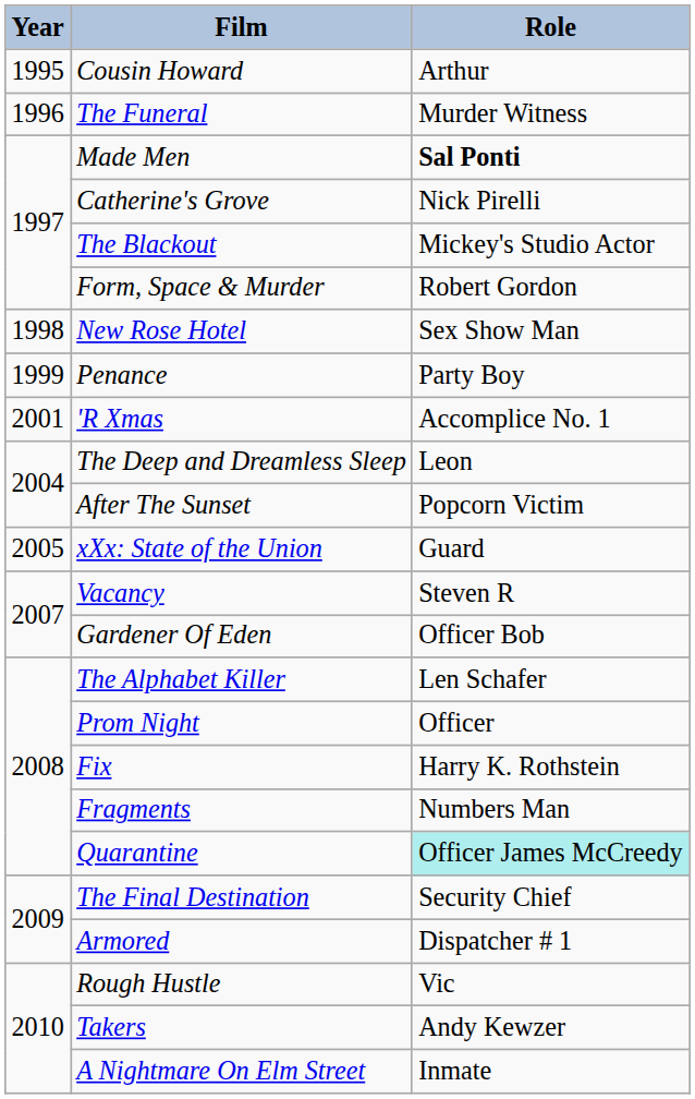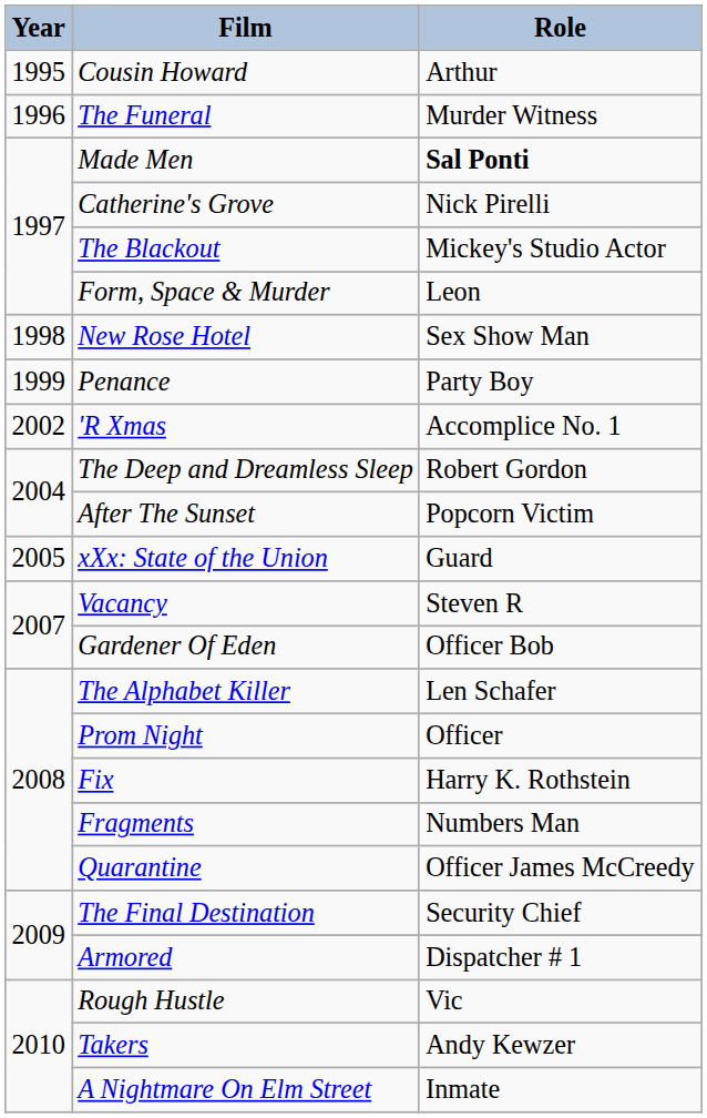Form, Space & Murder | Role: Robert Gordon -> Leon
'R Xmas | Year: 2001 -> 2002
The Deep and Dreamless Sleep | Role: Leon -> Robert Gordon
Quarantine | Role: paleturquoise background -> no background
